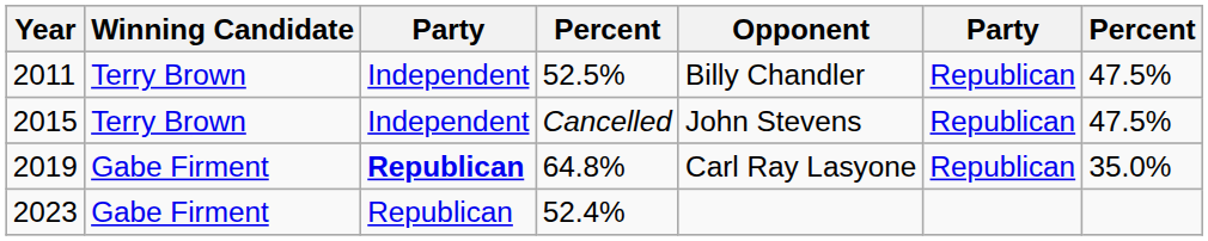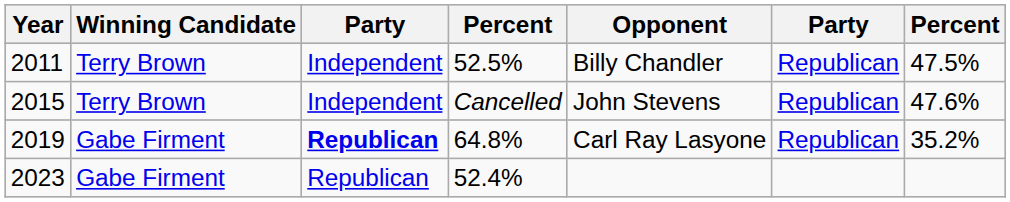2015 | column 7: 47.5% -> 47.6%
2019 | column 7: 35.0% -> 35.2%
